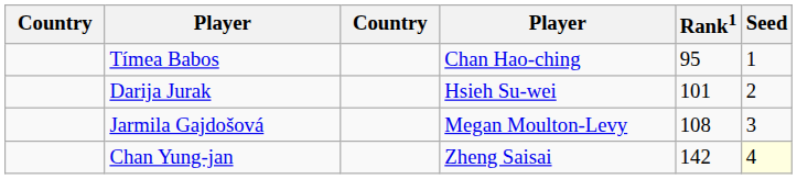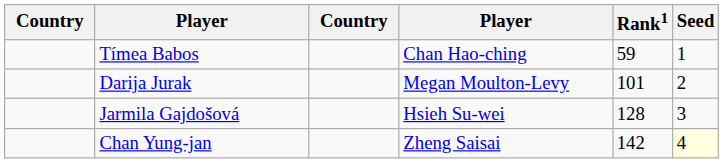Tímea Babos | Rank1: 95 -> 59
Darija Jurak | column 4: Hsieh Su-wei -> Megan Moulton-Levy
Jarmila Gajdošová | column 4: Megan Moulton-Levy -> Hsieh Su-wei
Jarmila Gajdošová | Rank1: 108 -> 128
